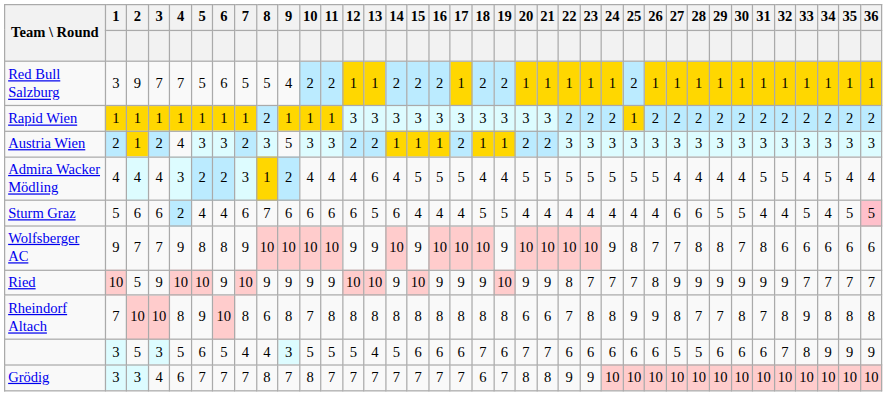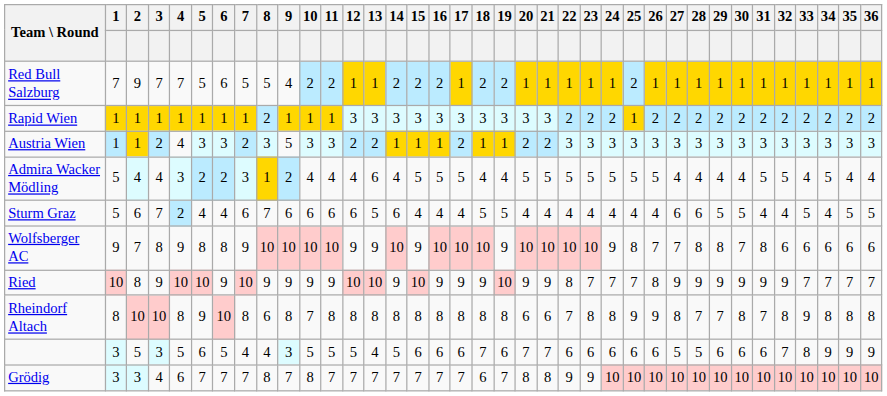Red Bull Salzburg | 1: 3 -> 7
Austria Wien | 1: 2 -> 1
Admira Wacker Mödling | 1: 4 -> 5
Sturm Graz | 3: 6 -> 7
Sturm Graz | 36: pink background -> no background
Wolfsberger AC | 3: 7 -> 8
Ried | 2: 5 -> 8
Rheindorf Altach | 1: 7 -> 8
